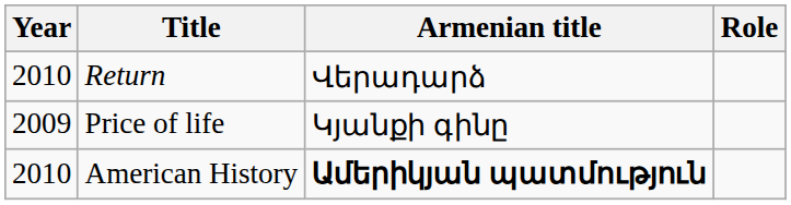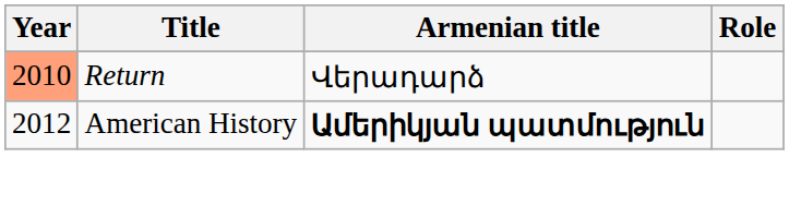Return | Year: no background -> lightsalmon background
- row: 2009 | Price of life | Կյանքի գինը
American History | Year: 2010 -> 2012
